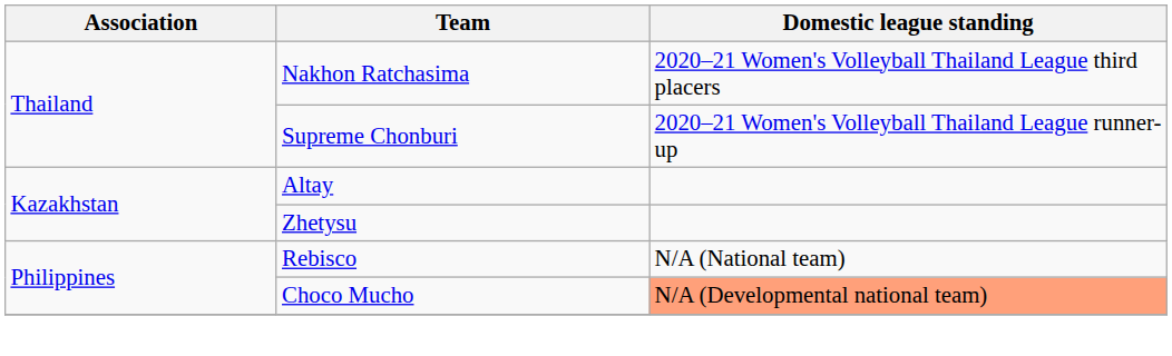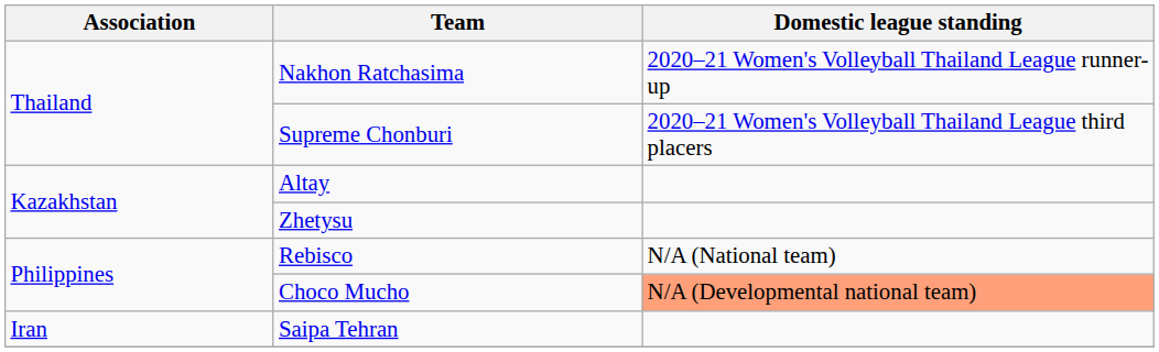Nakhon Ratchasima | Domestic league standing: 2020–21 Women's Volleyball Thailand League third placers -> 2020–21 Women's Volleyball Thailand League runner-up
Supreme Chonburi | Domestic league standing: 2020–21 Women's Volleyball Thailand League runner-up -> 2020–21 Women's Volleyball Thailand League third placers
+ row: Iran | Saipa Tehran
